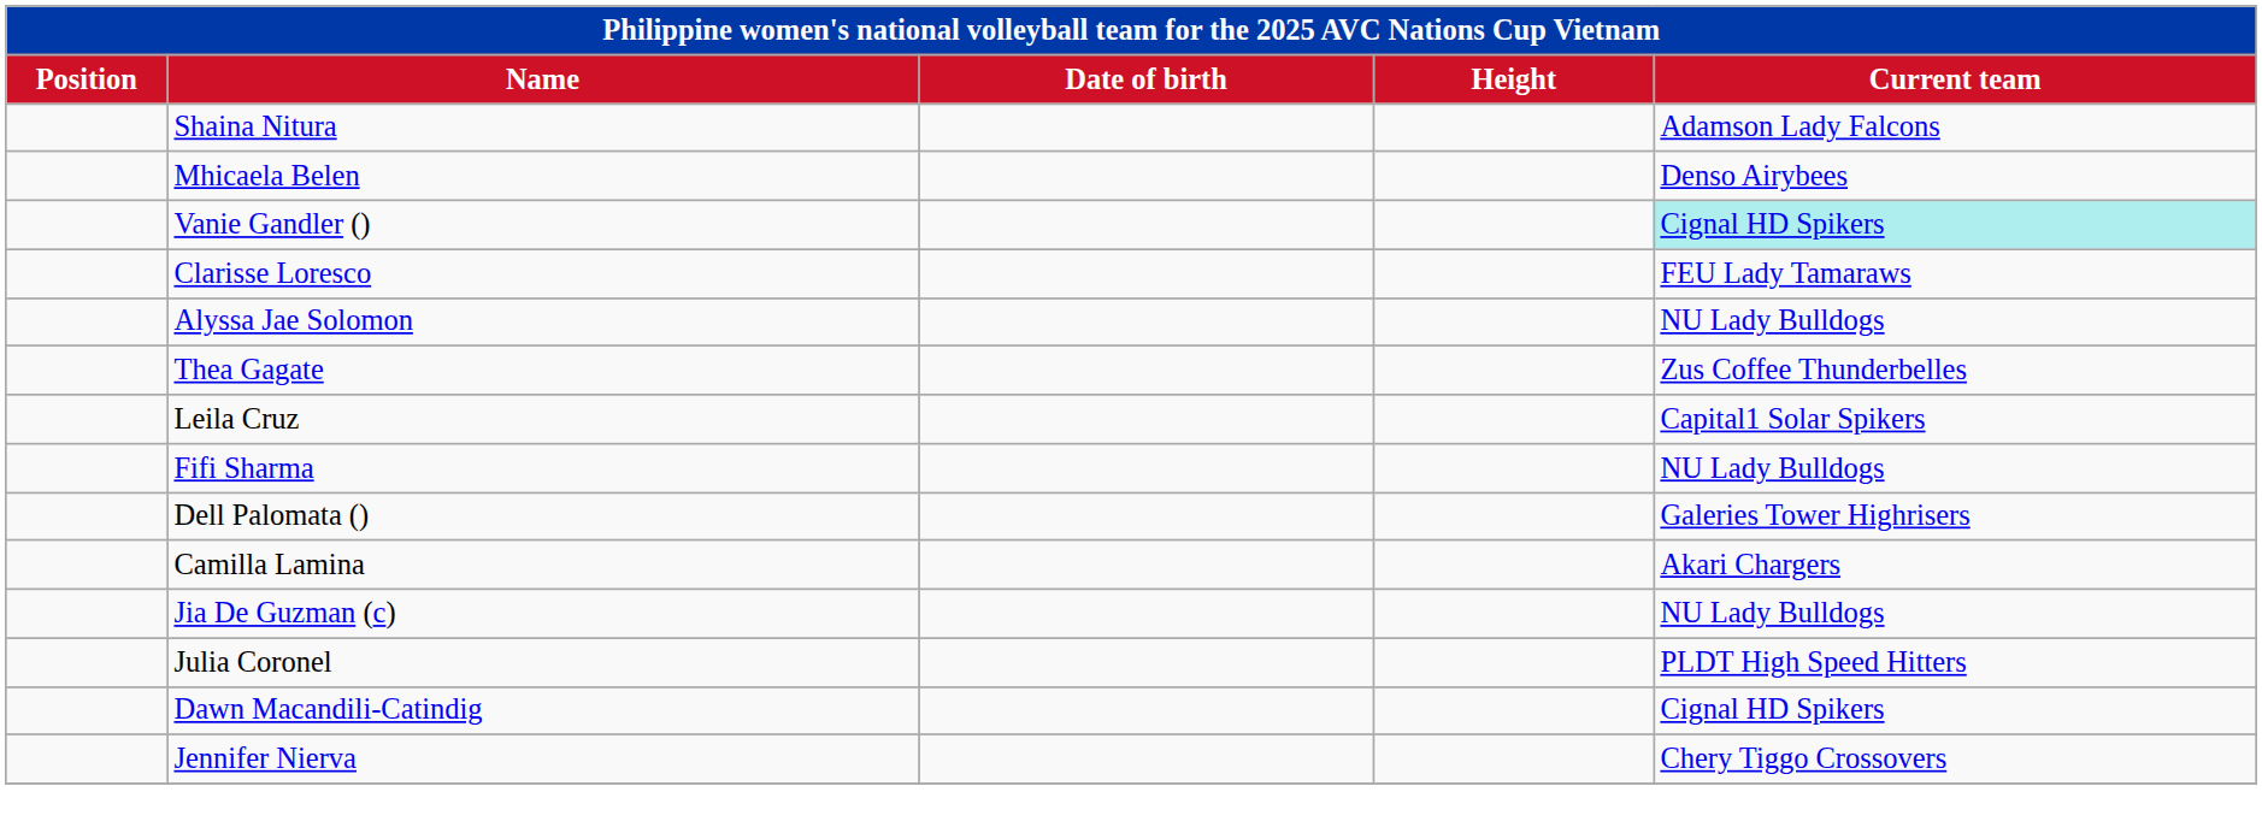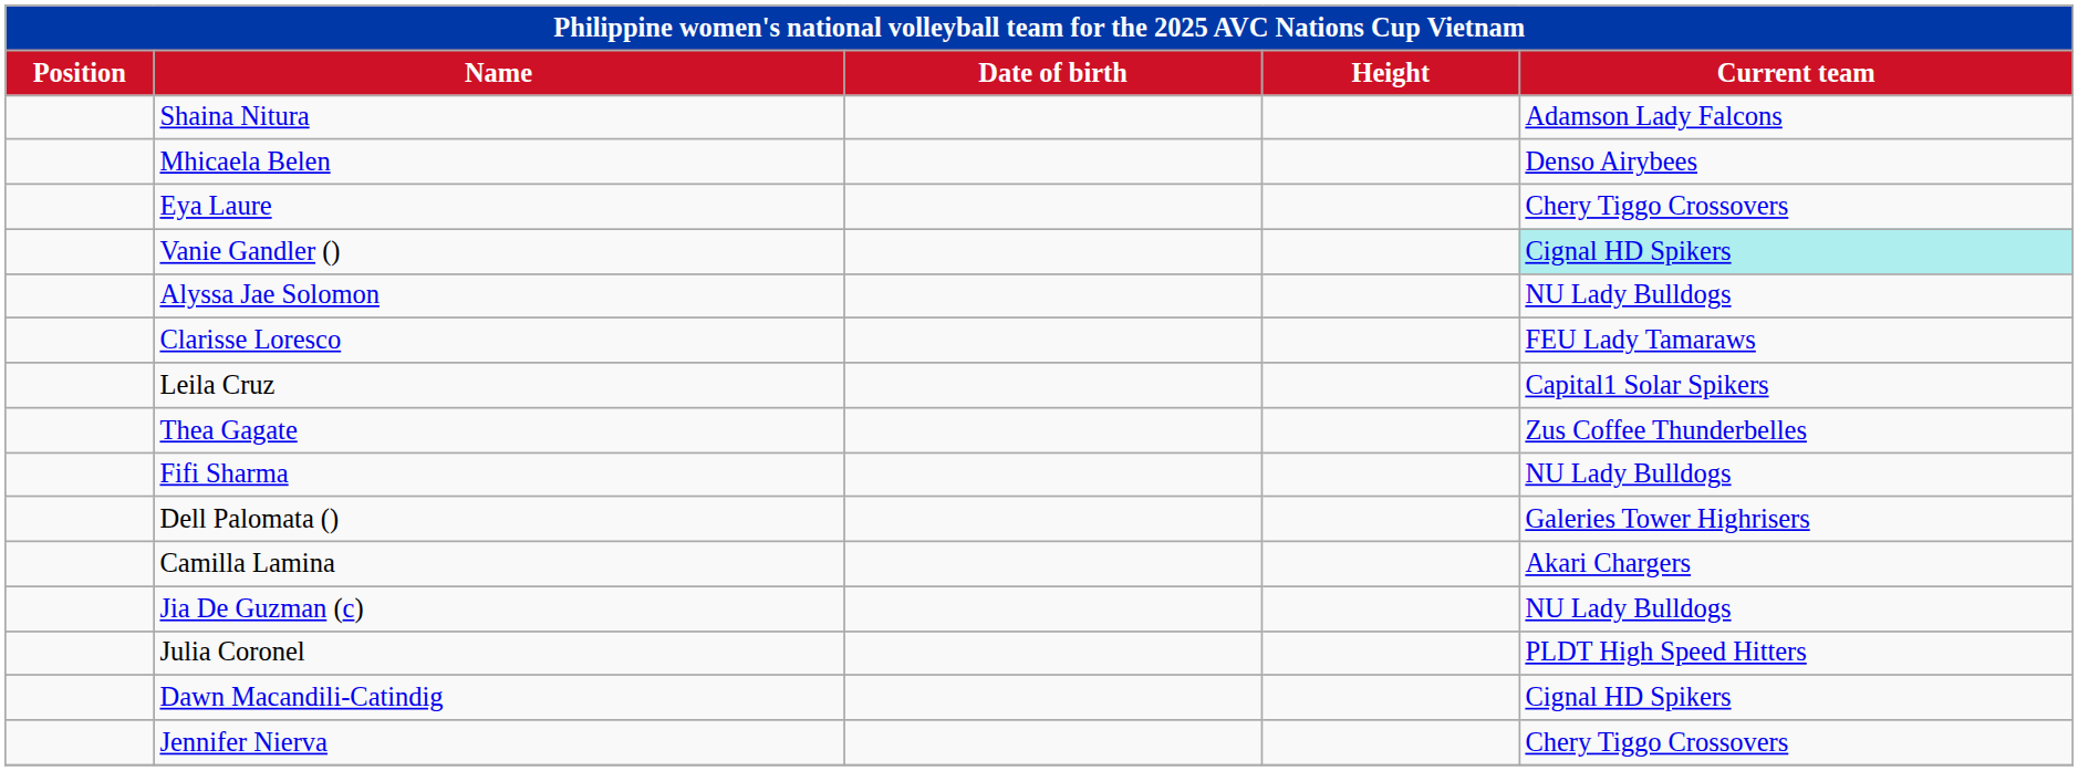+ row: Eya Laure | Chery Tiggo Crossovers
rows swapped: Clarisse Loresco <-> Alyssa Jae Solomon
rows swapped: Leila Cruz <-> Thea Gagate
